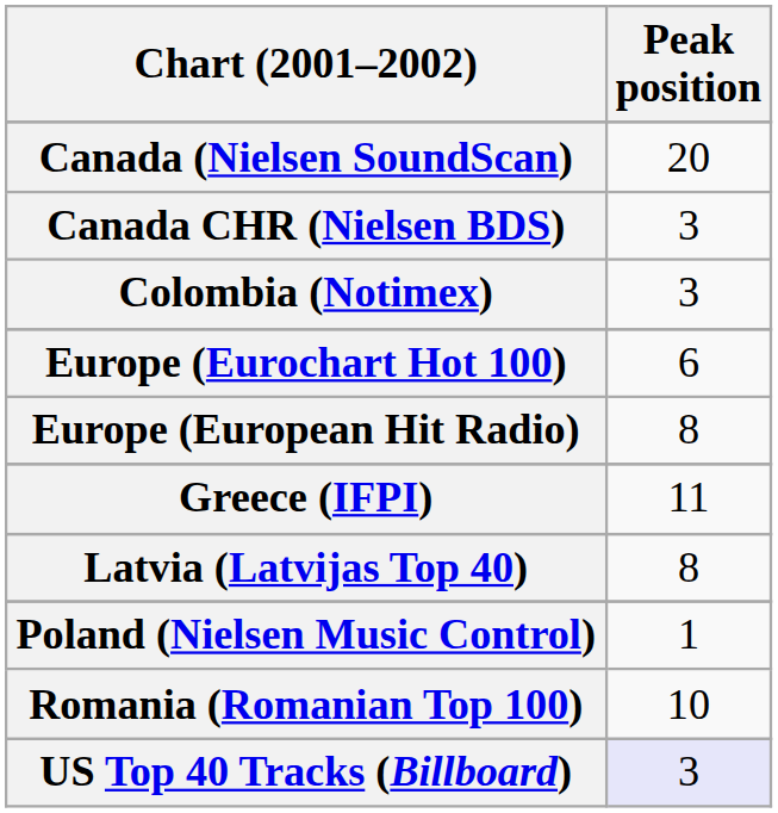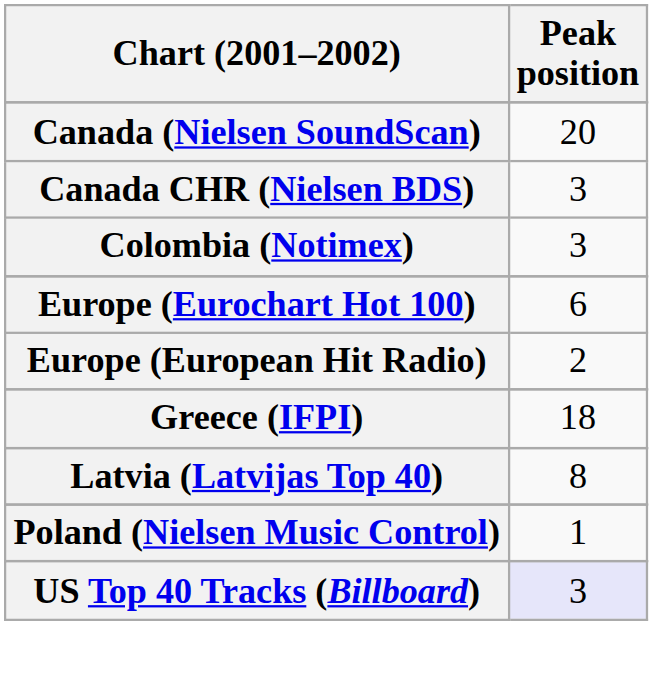Europe (European Hit Radio) | Peak position: 8 -> 2
Greece (IFPI) | Peak position: 11 -> 18
- row: Romania (Romanian Top 100) | 10
